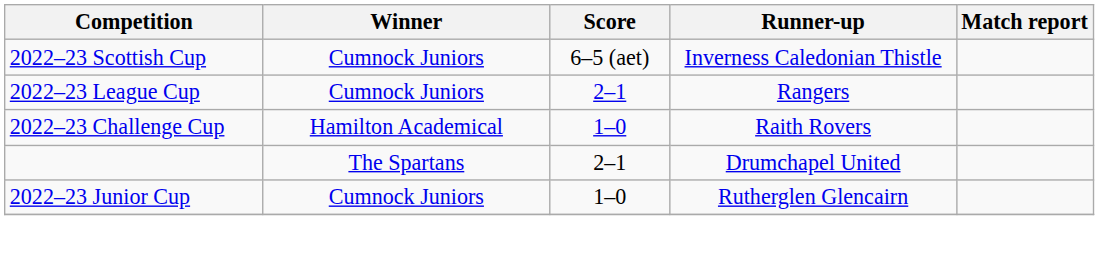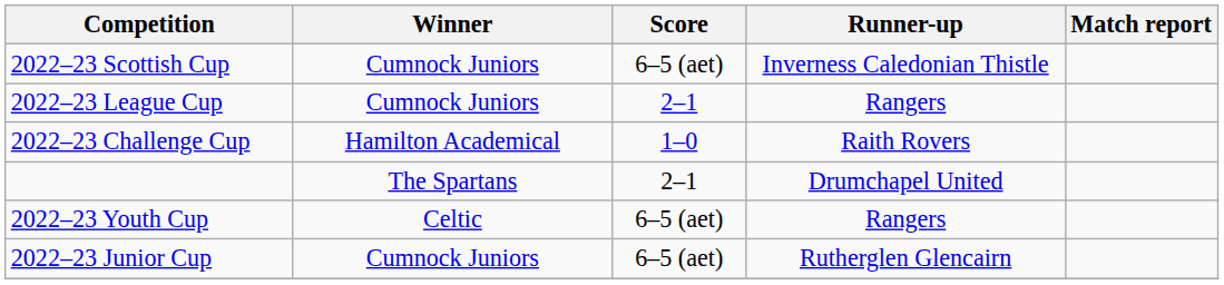+ row: 2022–23 Youth Cup | Celtic | 6–5 (aet) | Rangers
2022–23 Junior Cup | Score: 1–0 -> 6–5 (aet)
